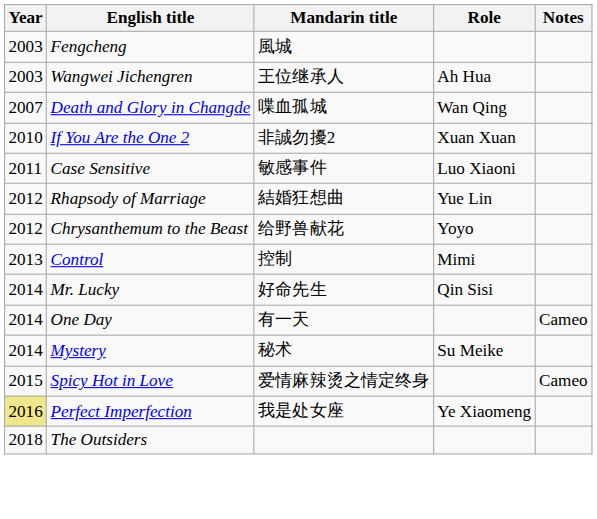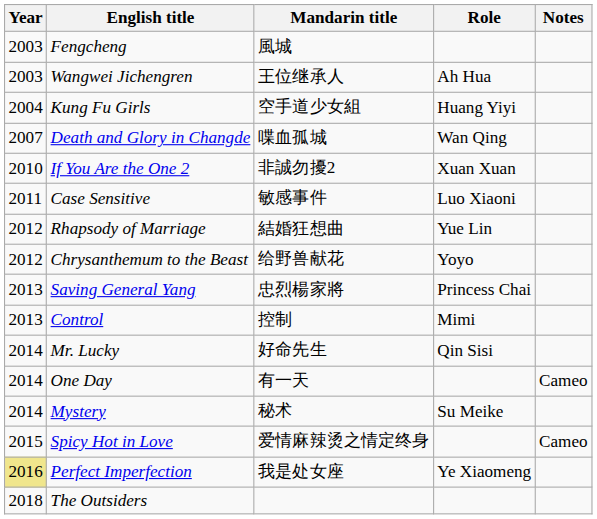+ row: 2004 | Kung Fu Girls | 空手道少女組 | Huang Yiyi
+ row: 2013 | Saving General Yang | 忠烈楊家將 | Princess Chai
